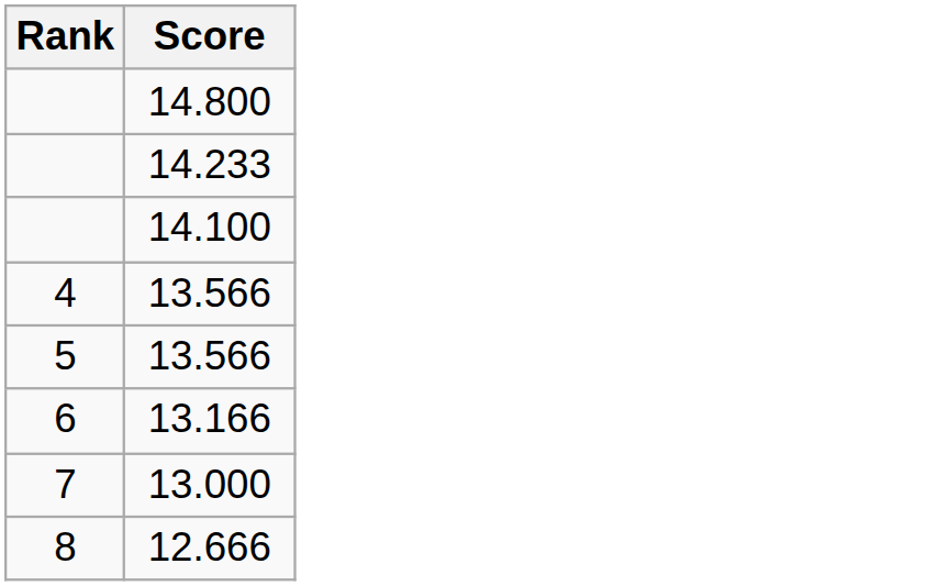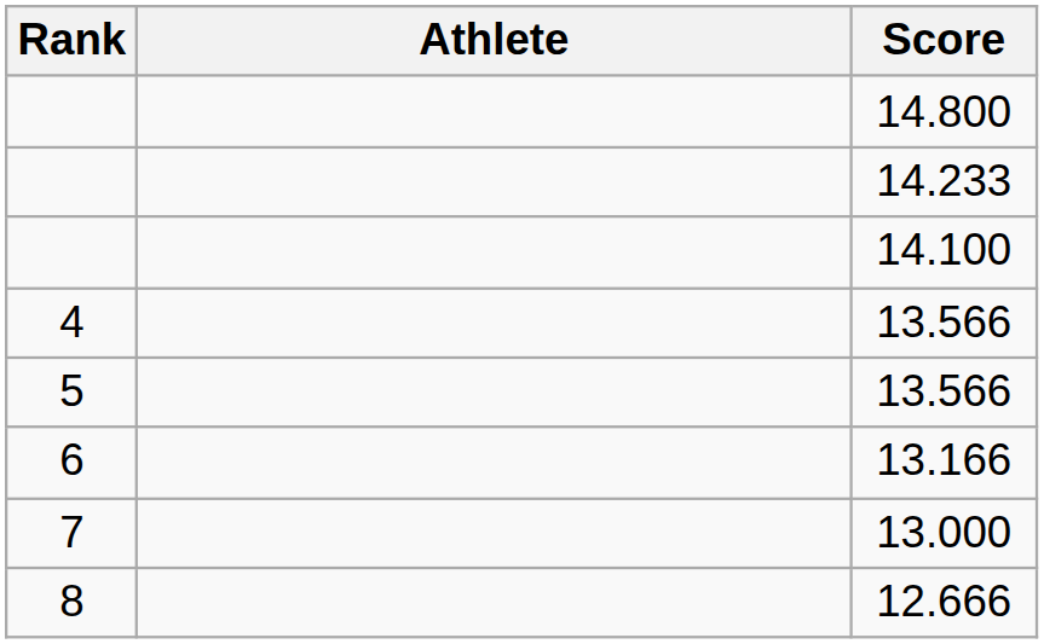+ column: Athlete
